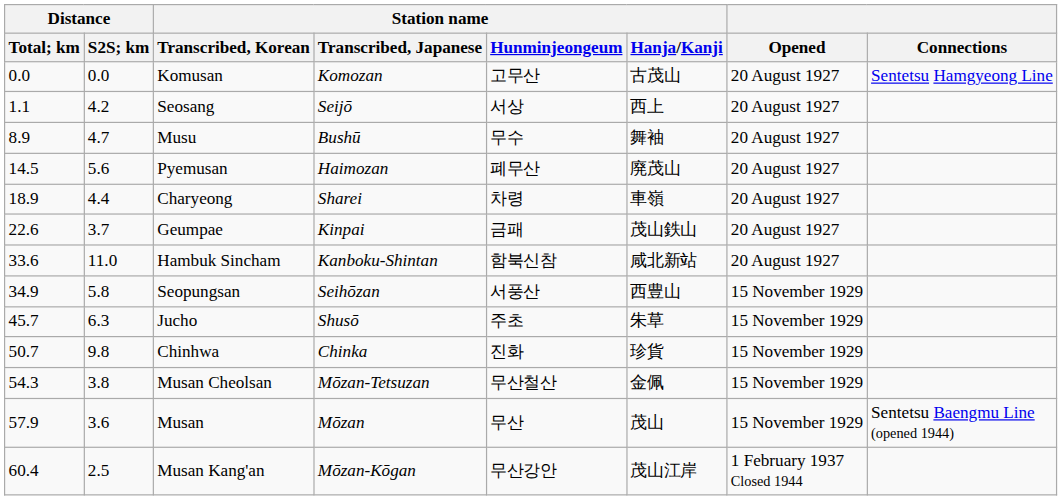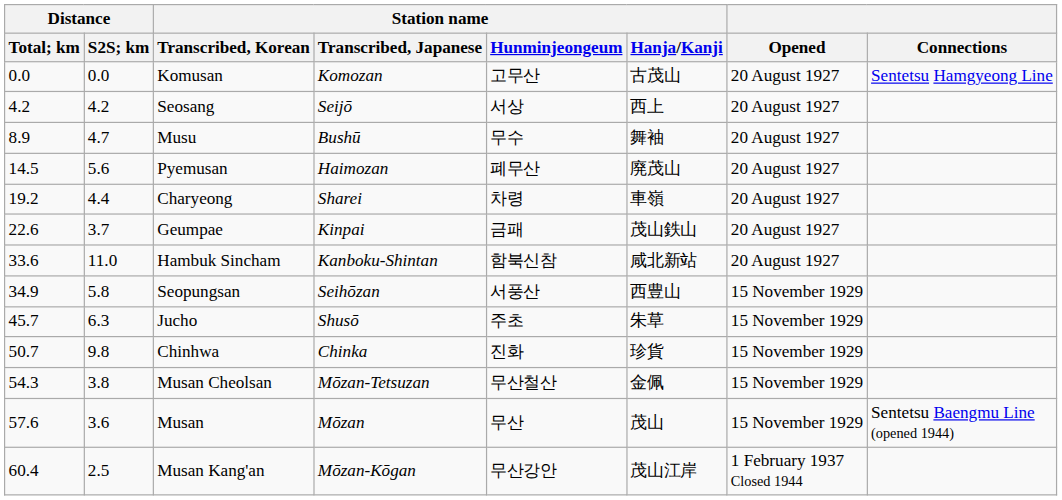Seosang | Distance / Total; km: 1.1 -> 4.2
Charyeong | Distance / Total; km: 18.9 -> 19.2
Musan | Distance / Total; km: 57.9 -> 57.6
